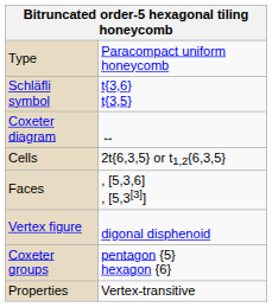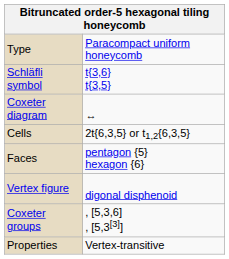Faces | column 2: , [5,3,6] , [5,3[3]] -> pentagon {5} hexagon {6}
Coxeter groups | column 2: pentagon {5} hexagon {6} -> , [5,3,6] , [5,3[3]]
